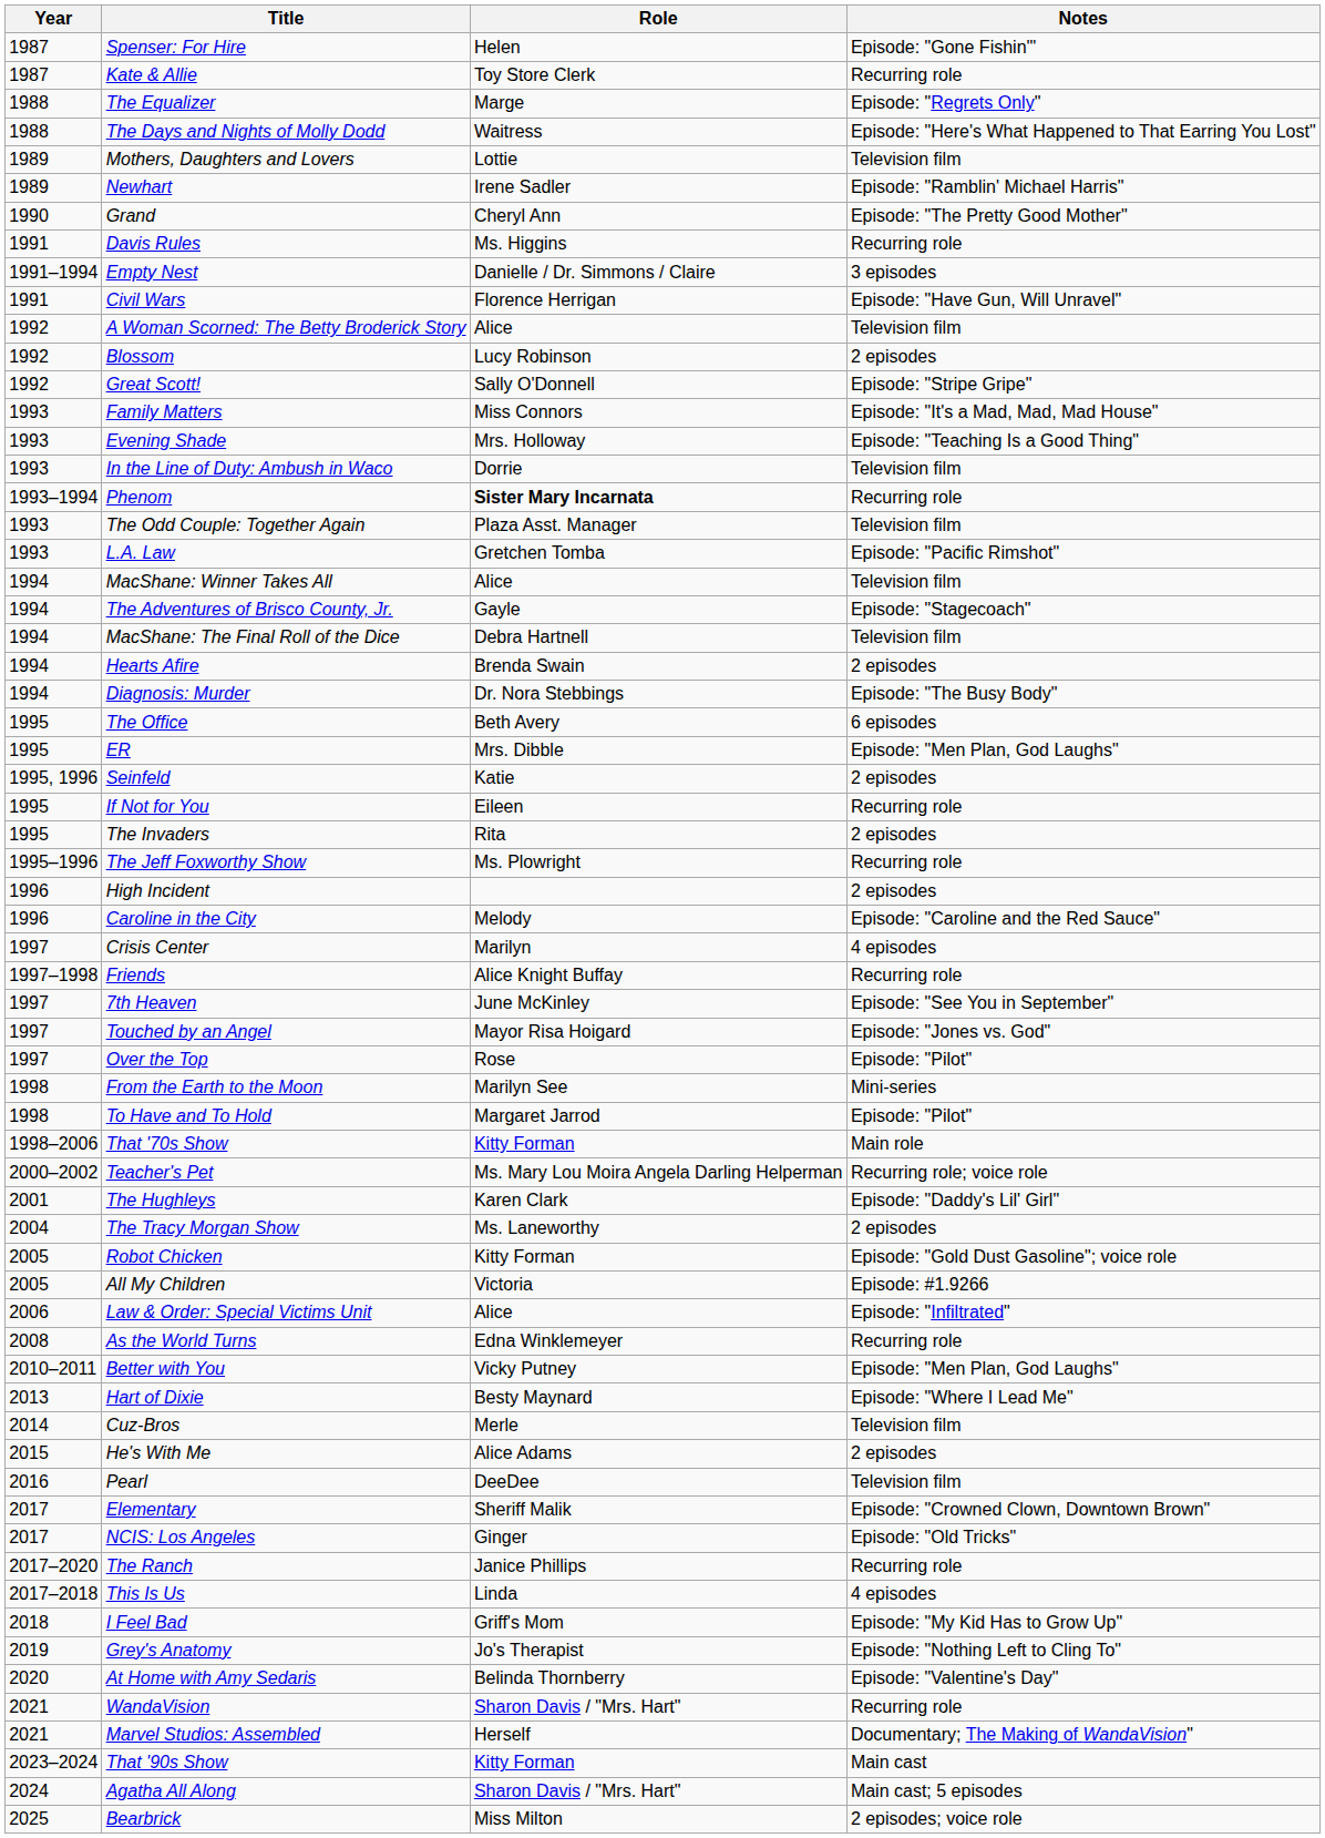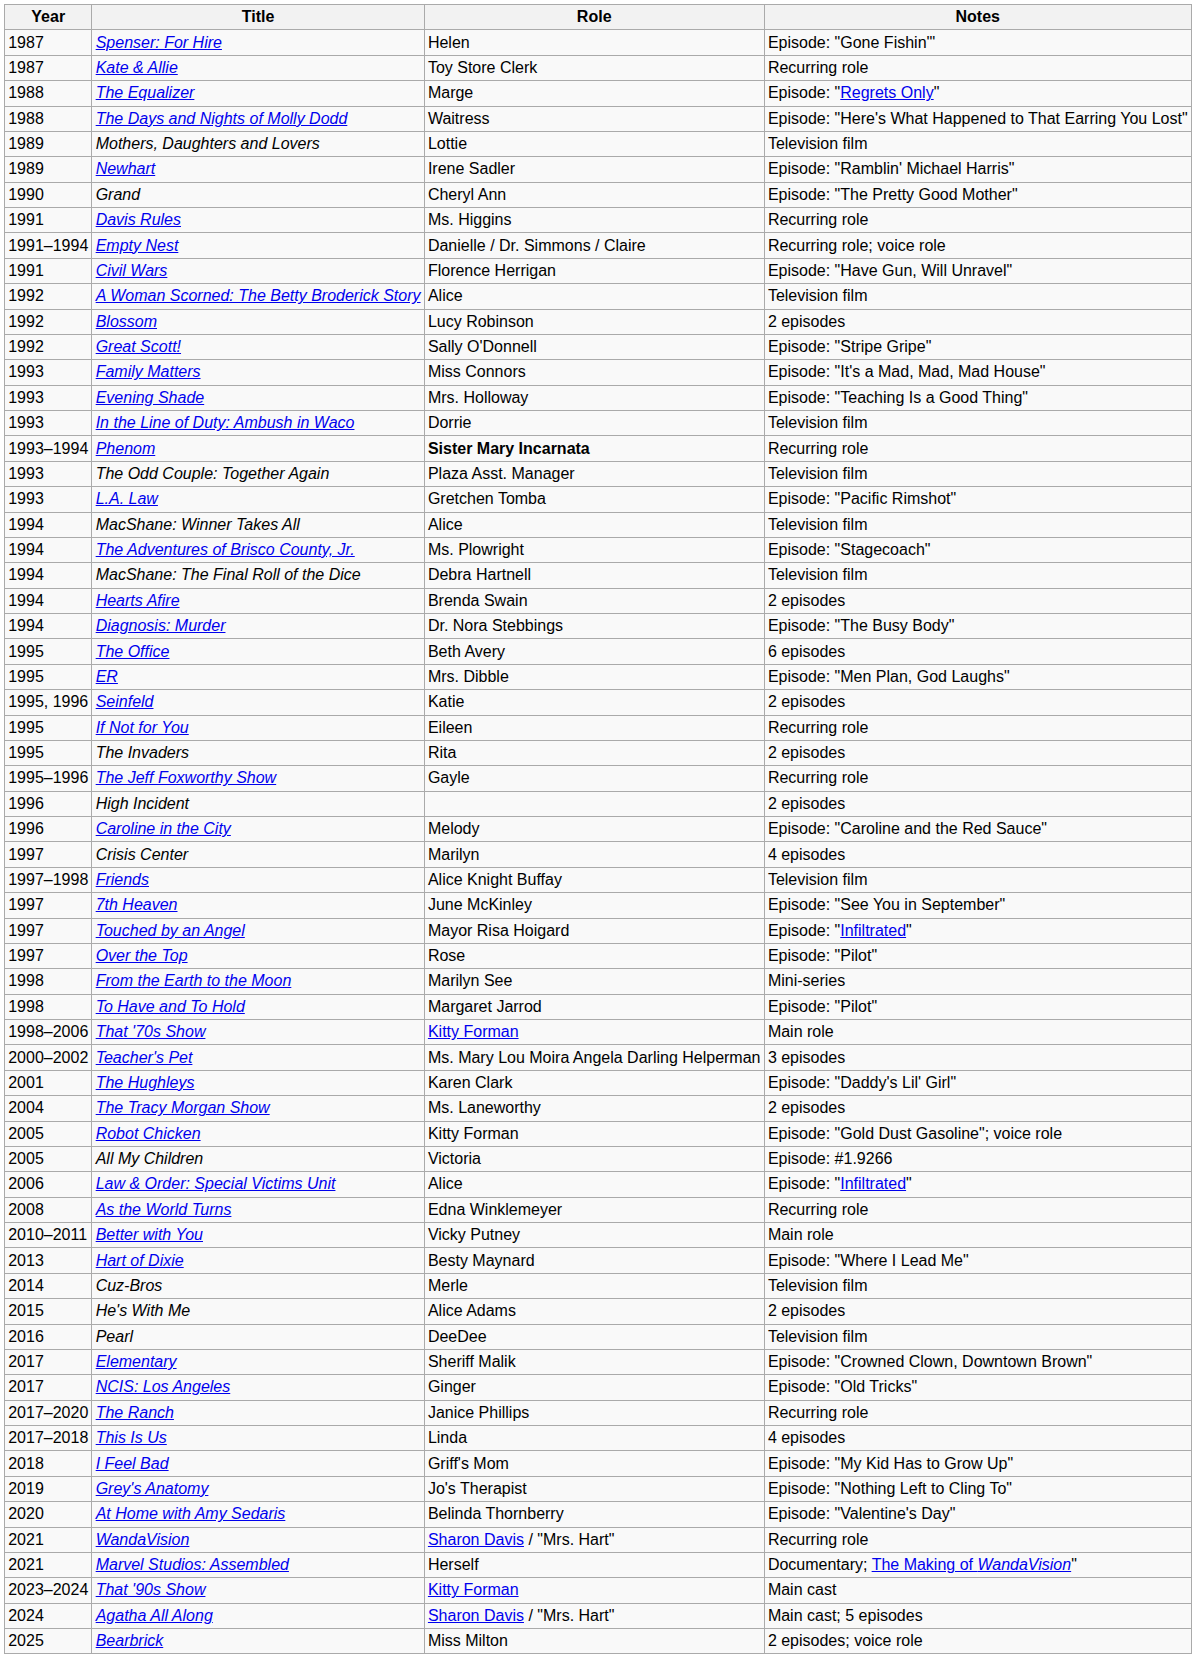Empty Nest | Notes: 3 episodes -> Recurring role; voice role
The Adventures of Brisco County, Jr. | Role: Gayle -> Ms. Plowright
The Jeff Foxworthy Show | Role: Ms. Plowright -> Gayle
Friends | Notes: Recurring role -> Television film
Touched by an Angel | Notes: Episode: "Jones vs. God" -> Episode: "Infiltrated"
Teacher's Pet | Notes: Recurring role; voice role -> 3 episodes
Better with You | Notes: Episode: "Men Plan, God Laughs" -> Main role
